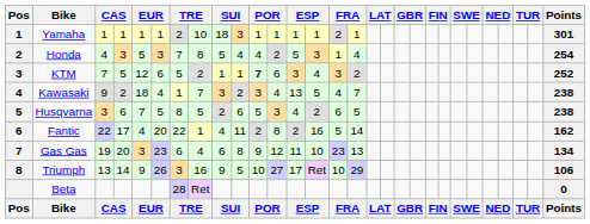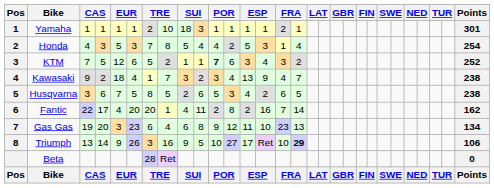Kawasaki | column 14: 5 -> 9
Fantic | column 7: 22 -> 20
Fantic | column 15: 5 -> 7
Triumph | column 16: normal -> bold
